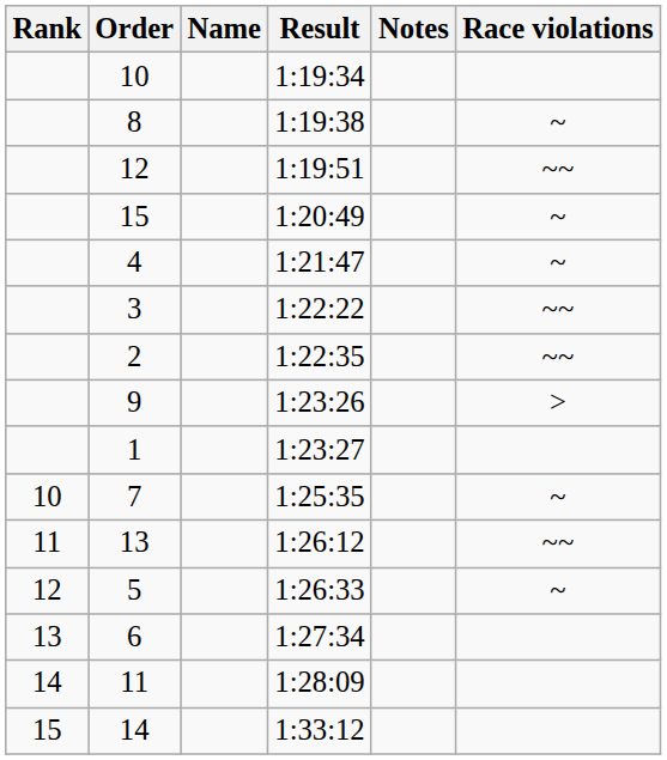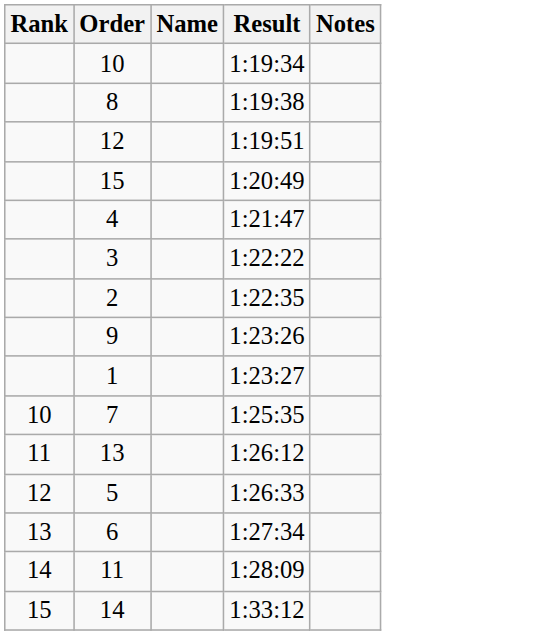- column: Race violations | ~ | ~~ | ~ | ~ | ~~ | ~~ | > | ~ | ~~ | ~
